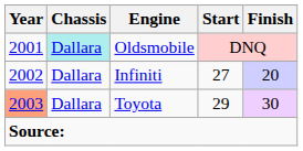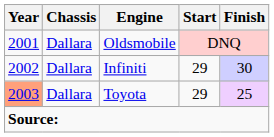Oldsmobile | Chassis: paleturquoise background -> no background
Infiniti | Start: 27 -> 29
Infiniti | Finish: 20 -> 30
Toyota | Finish: 30 -> 25
